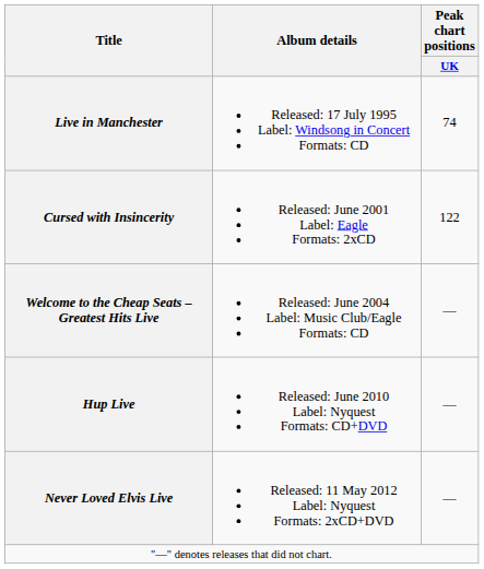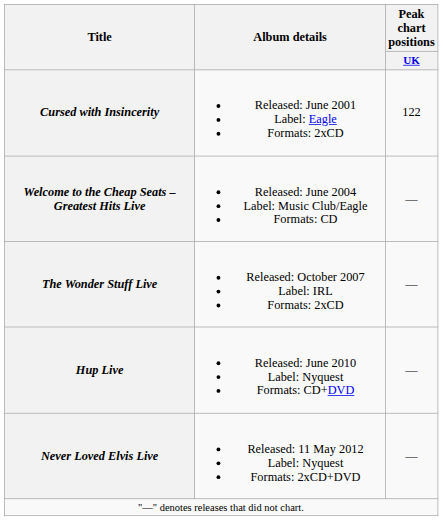- row: Live in Manchester | Released: 17 July 1995 Label: Windsong in Concert Formats: CD | 74
+ row: The Wonder Stuff Live | Released: October 2007 Label: IRL Formats: 2xCD | —
